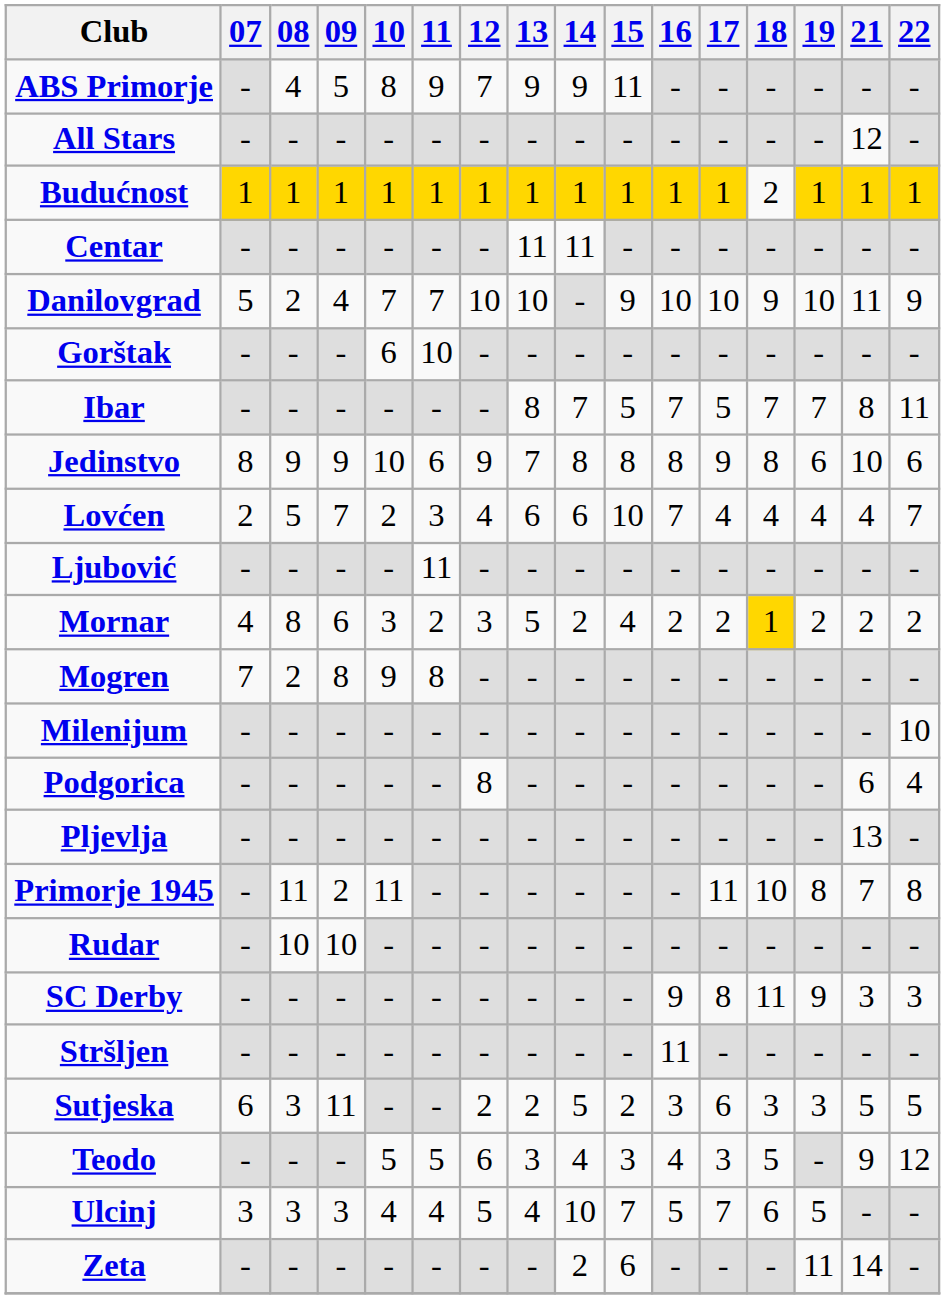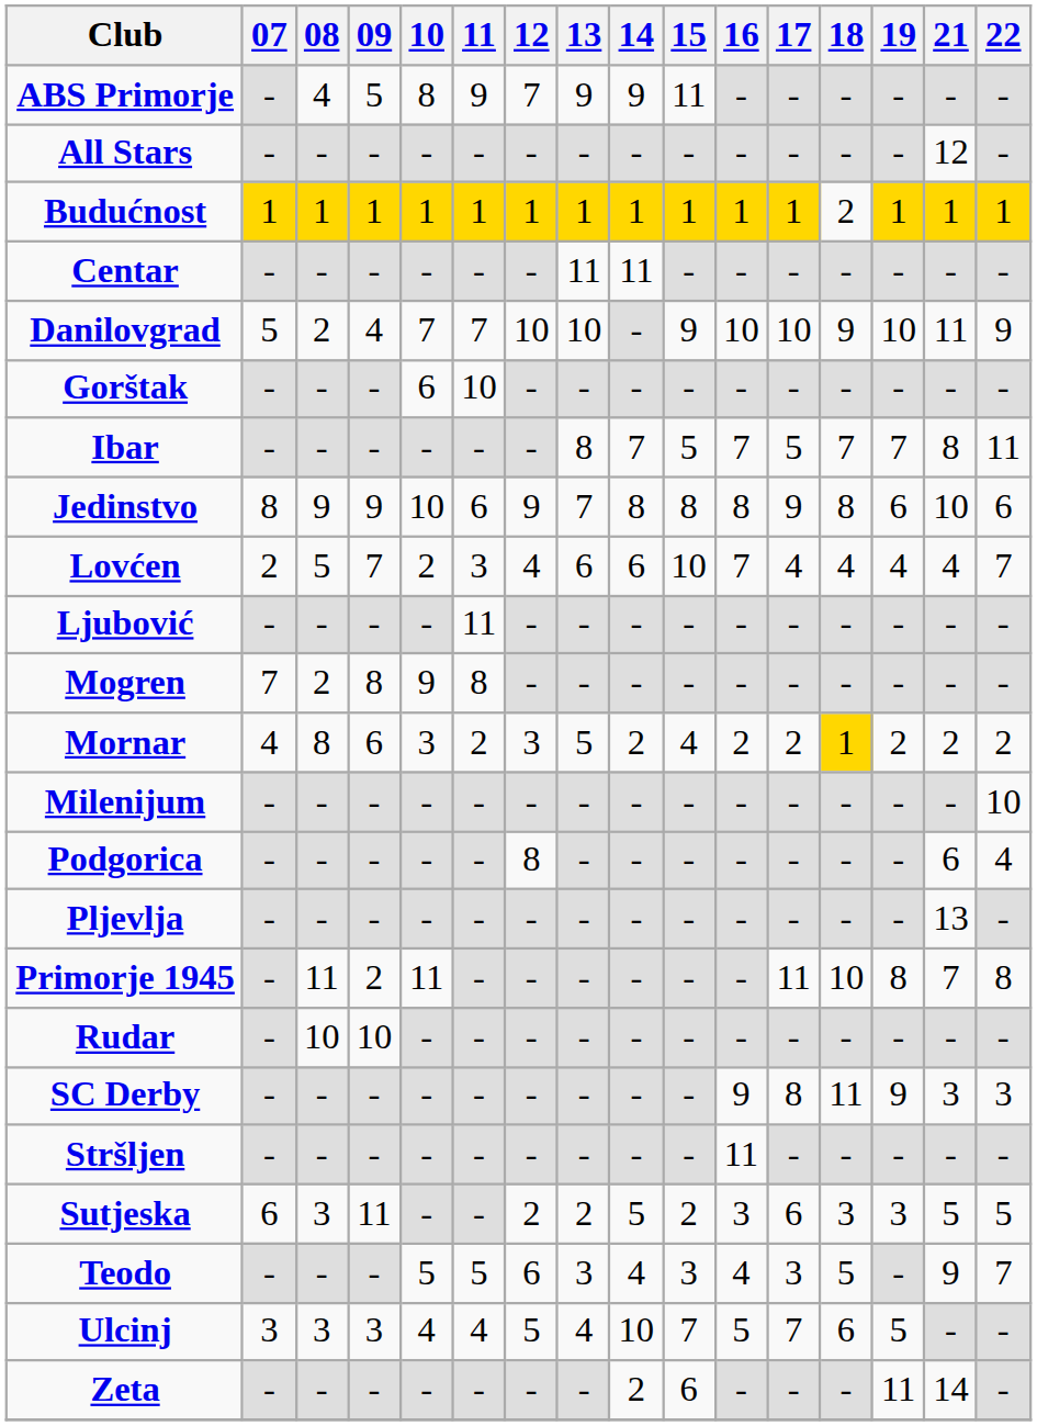rows swapped: Mornar <-> Mogren
Teodo | 22: 12 -> 7
